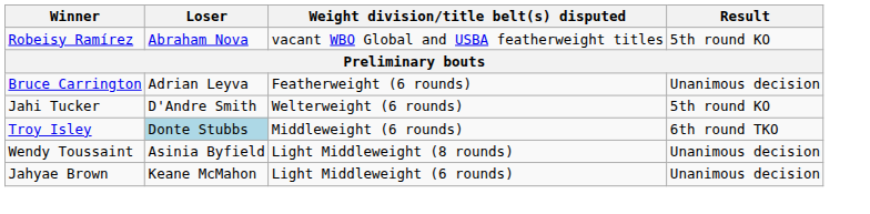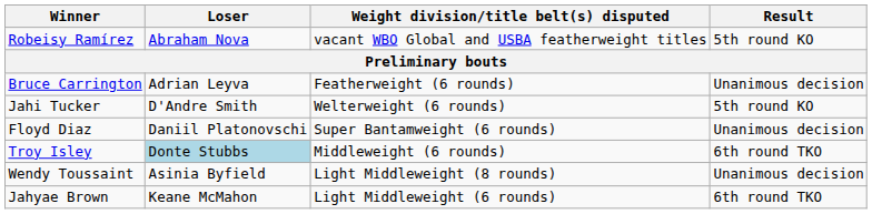+ row: Floyd Diaz | Daniil Platonovschi | Super Bantamweight (6 rounds) | Unanimous decision
Jahyae Brown | Result: Unanimous decision -> 6th round TKO
